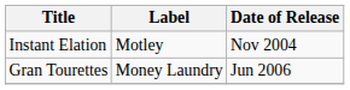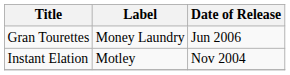rows swapped: Instant Elation <-> Gran Tourettes
